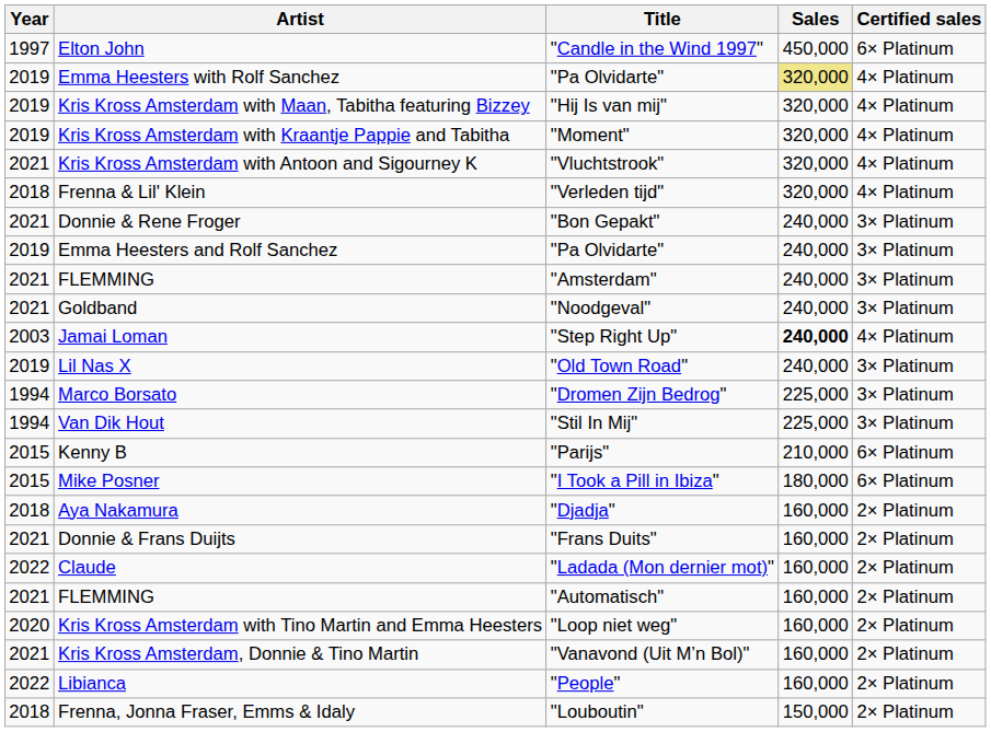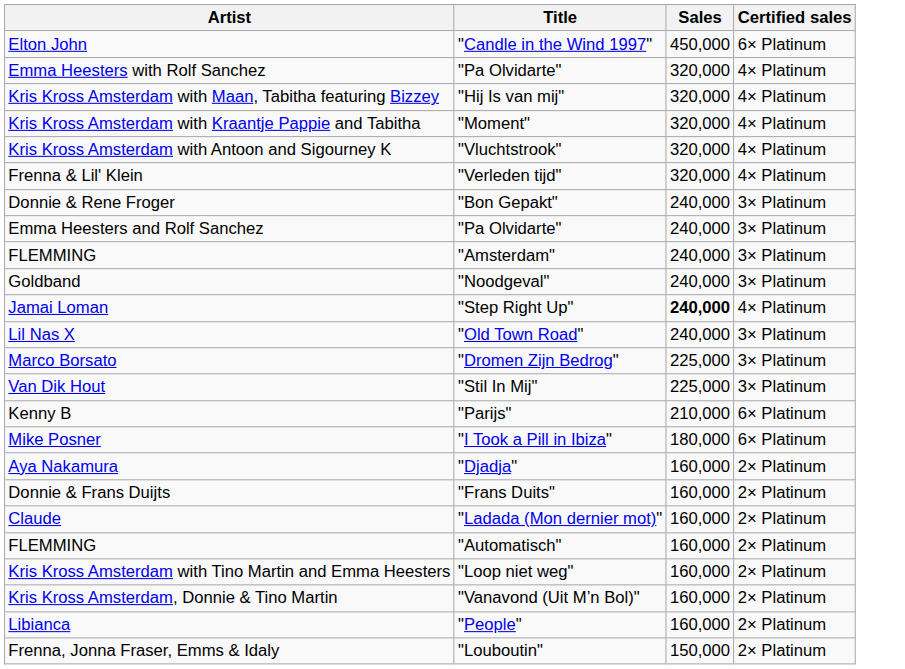- column: Year | 1997 | 2019 | 2019 | 2019 | 2021 | 2018 | 2021 | 2019 | 2021 | 2021 | 2003 | 2019 | 1994 | 1994 | 2015 | 2015 | 2018 | 2021 | 2022 | 2021 | 2020 | 2021 | 2022 | 2018
Emma Heesters with Rolf Sanchez | Sales: khaki background -> no background
